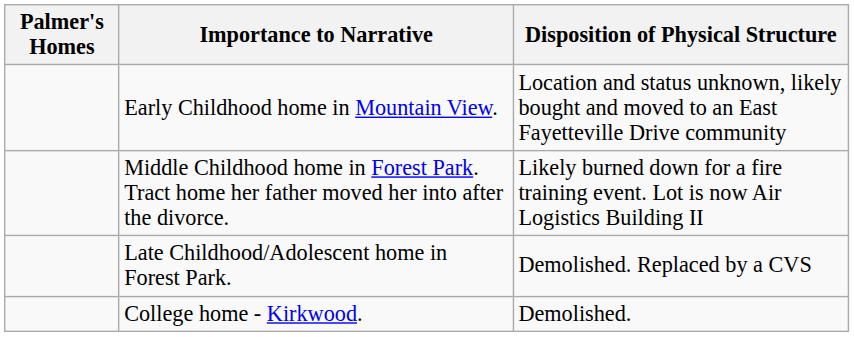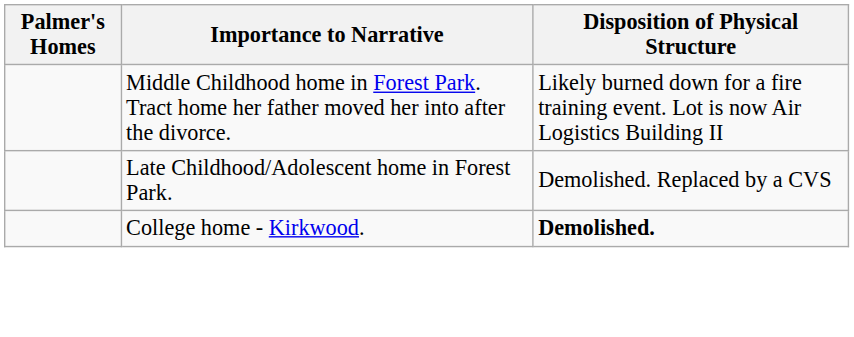- row: Early Childhood home in Mountain View. | Location and status unknown, likely bought and moved to an East Fayetteville Drive community
College home - Kirkwood. | Disposition of Physical Structure: normal -> bold
